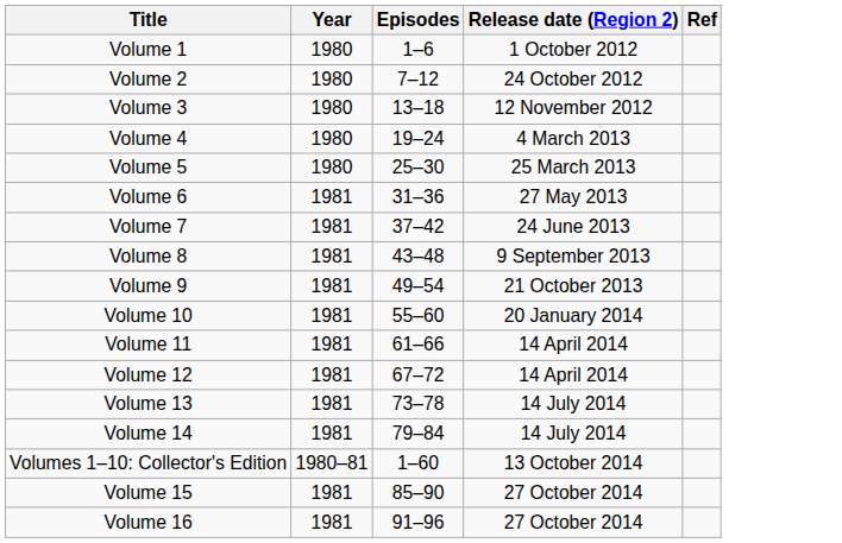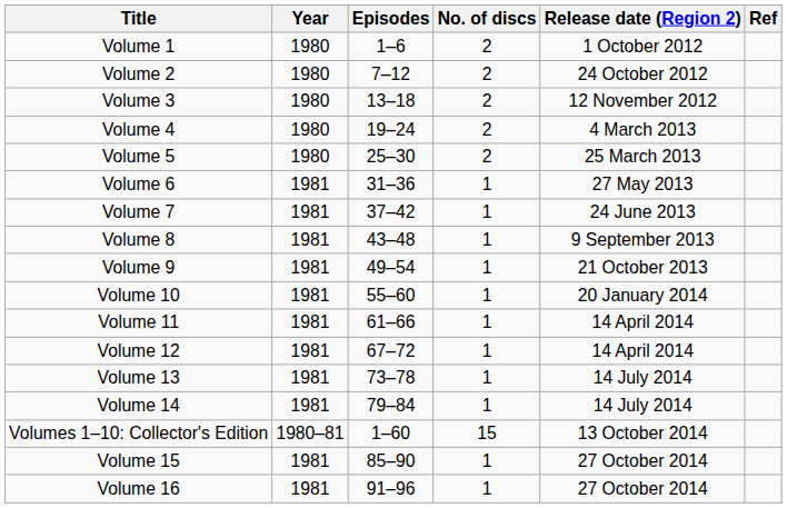+ column: No. of discs | 2 | 2 | 2 | 2 | 2 | 1 | 1 | 1 | 1 | 1 | 1 | 1 | 1 | 1 | 15 | 1 | 1
